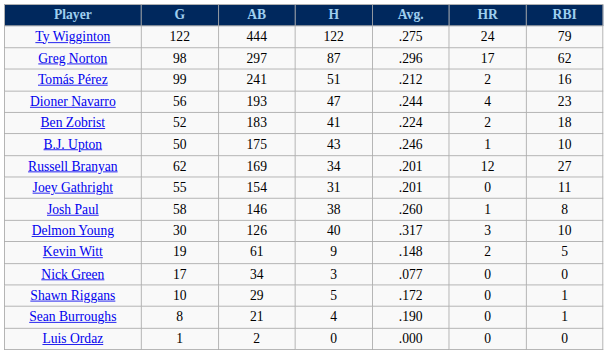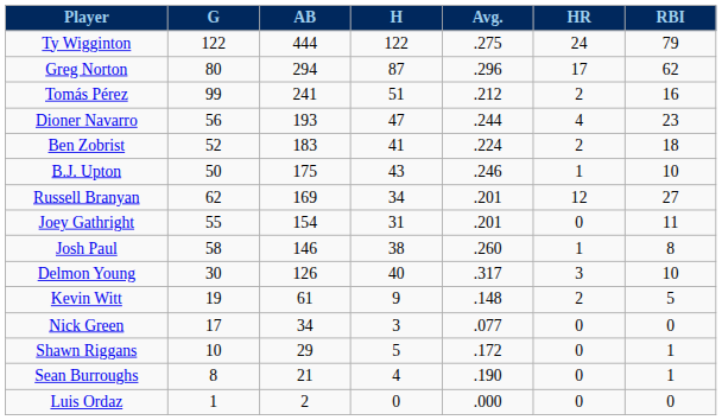Greg Norton | G: 98 -> 80
Greg Norton | AB: 297 -> 294
